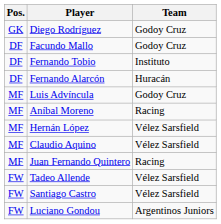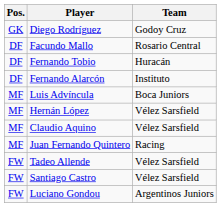Facundo Mallo | Team: Godoy Cruz -> Rosario Central
Fernando Tobio | Team: Instituto -> Huracán
Fernando Alarcón | Team: Huracán -> Instituto
Luis Advíncula | Team: Godoy Cruz -> Boca Juniors
- row: MF | Aníbal Moreno | Racing
